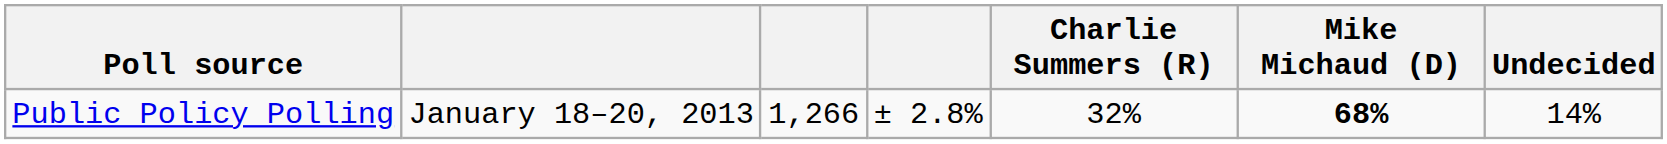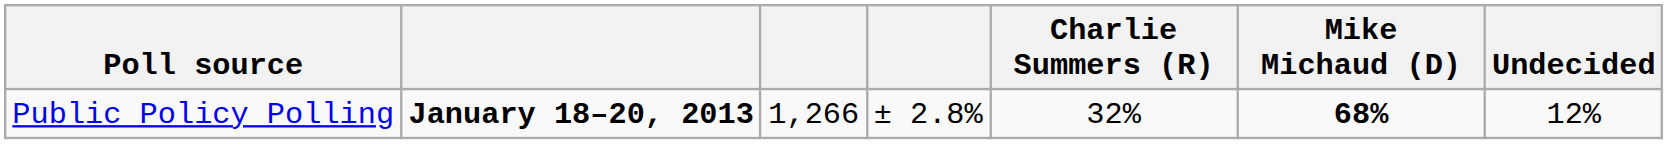Public Policy Polling | column 2: normal -> bold
Public Policy Polling | Undecided: 14% -> 12%
